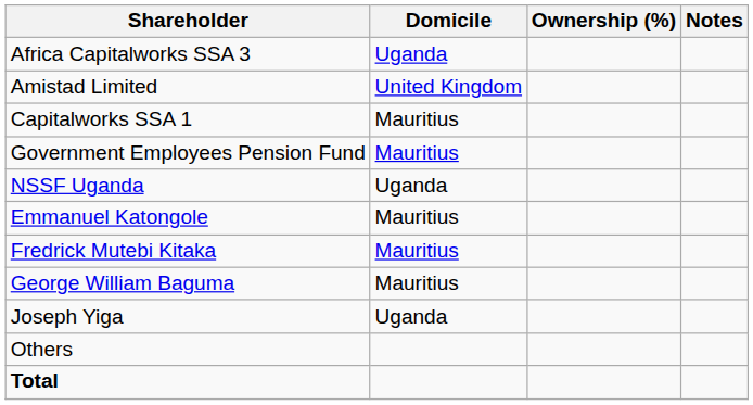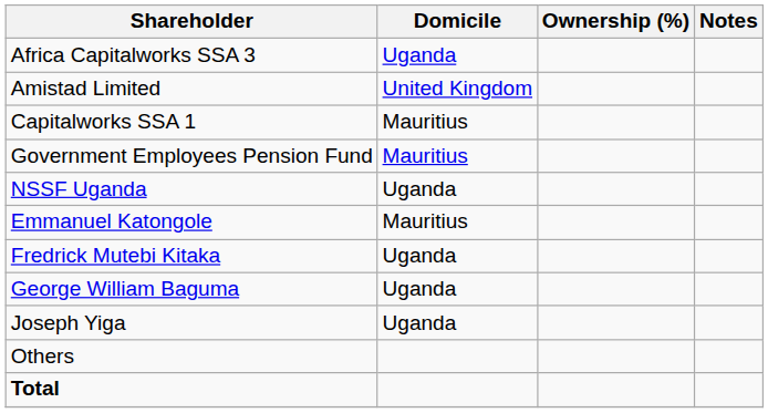Fredrick Mutebi Kitaka | Domicile: Mauritius -> Uganda
George William Baguma | Domicile: Mauritius -> Uganda
